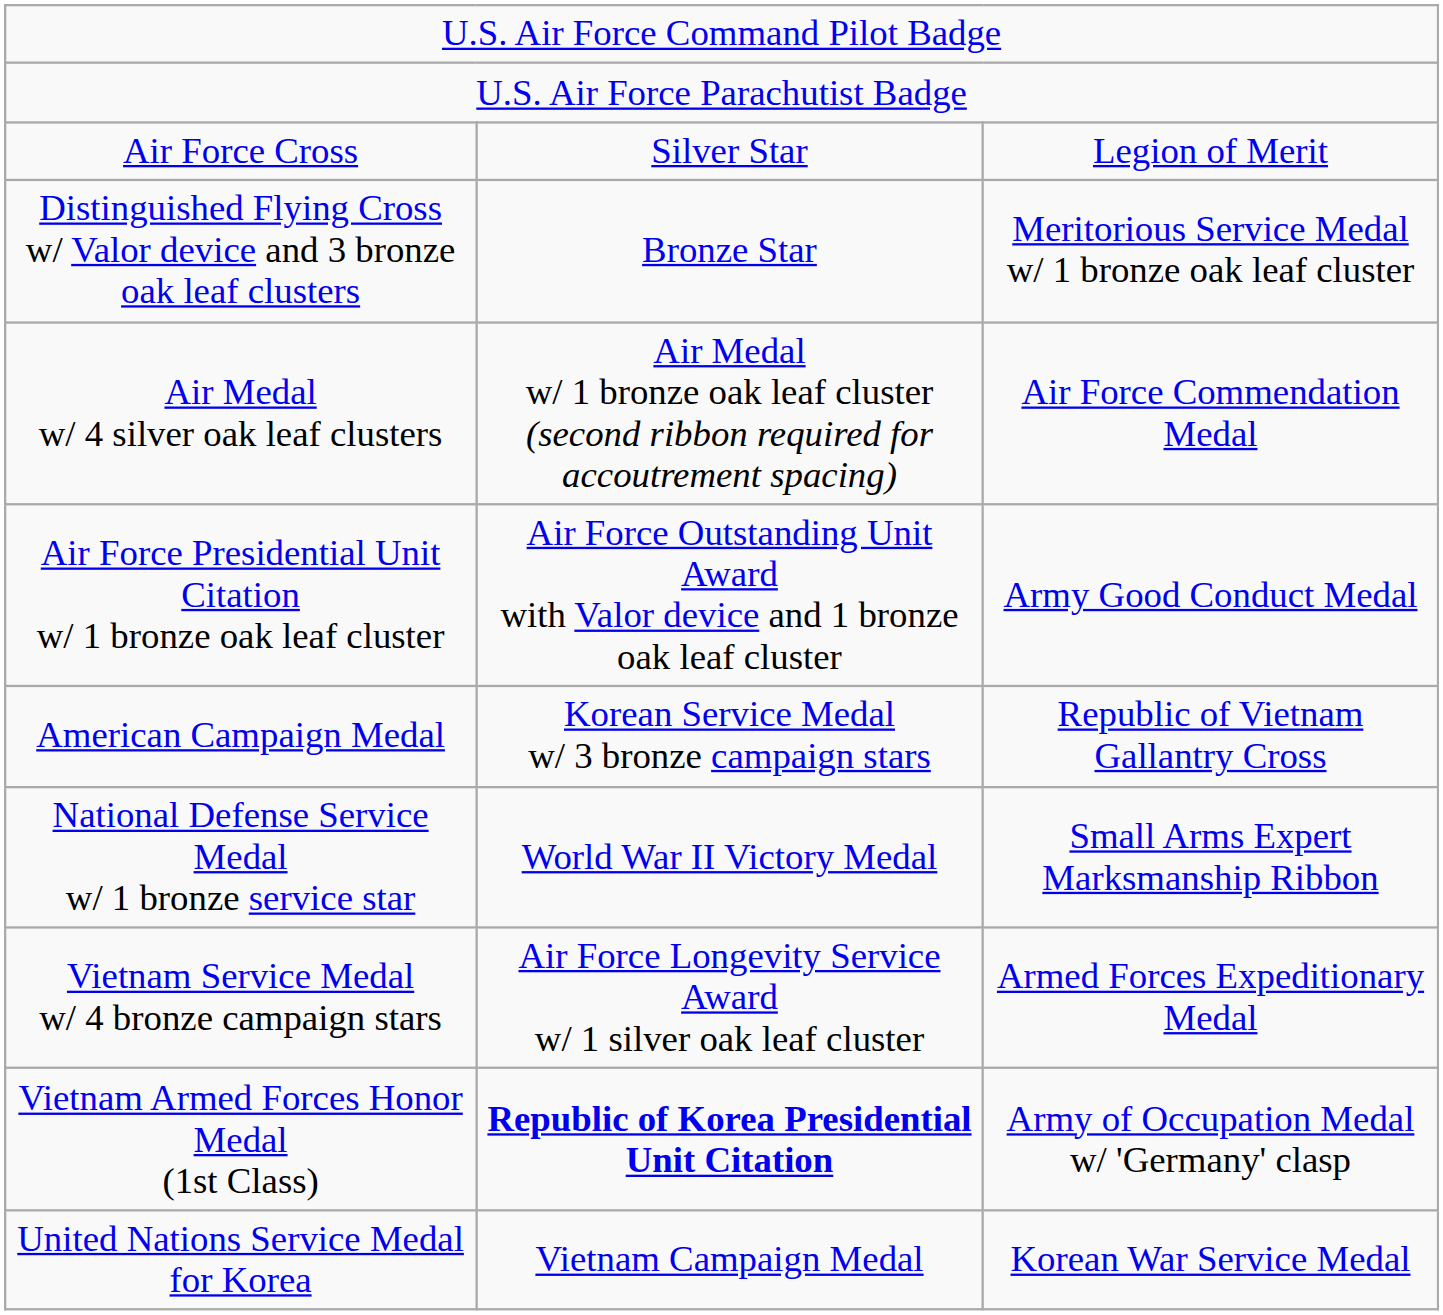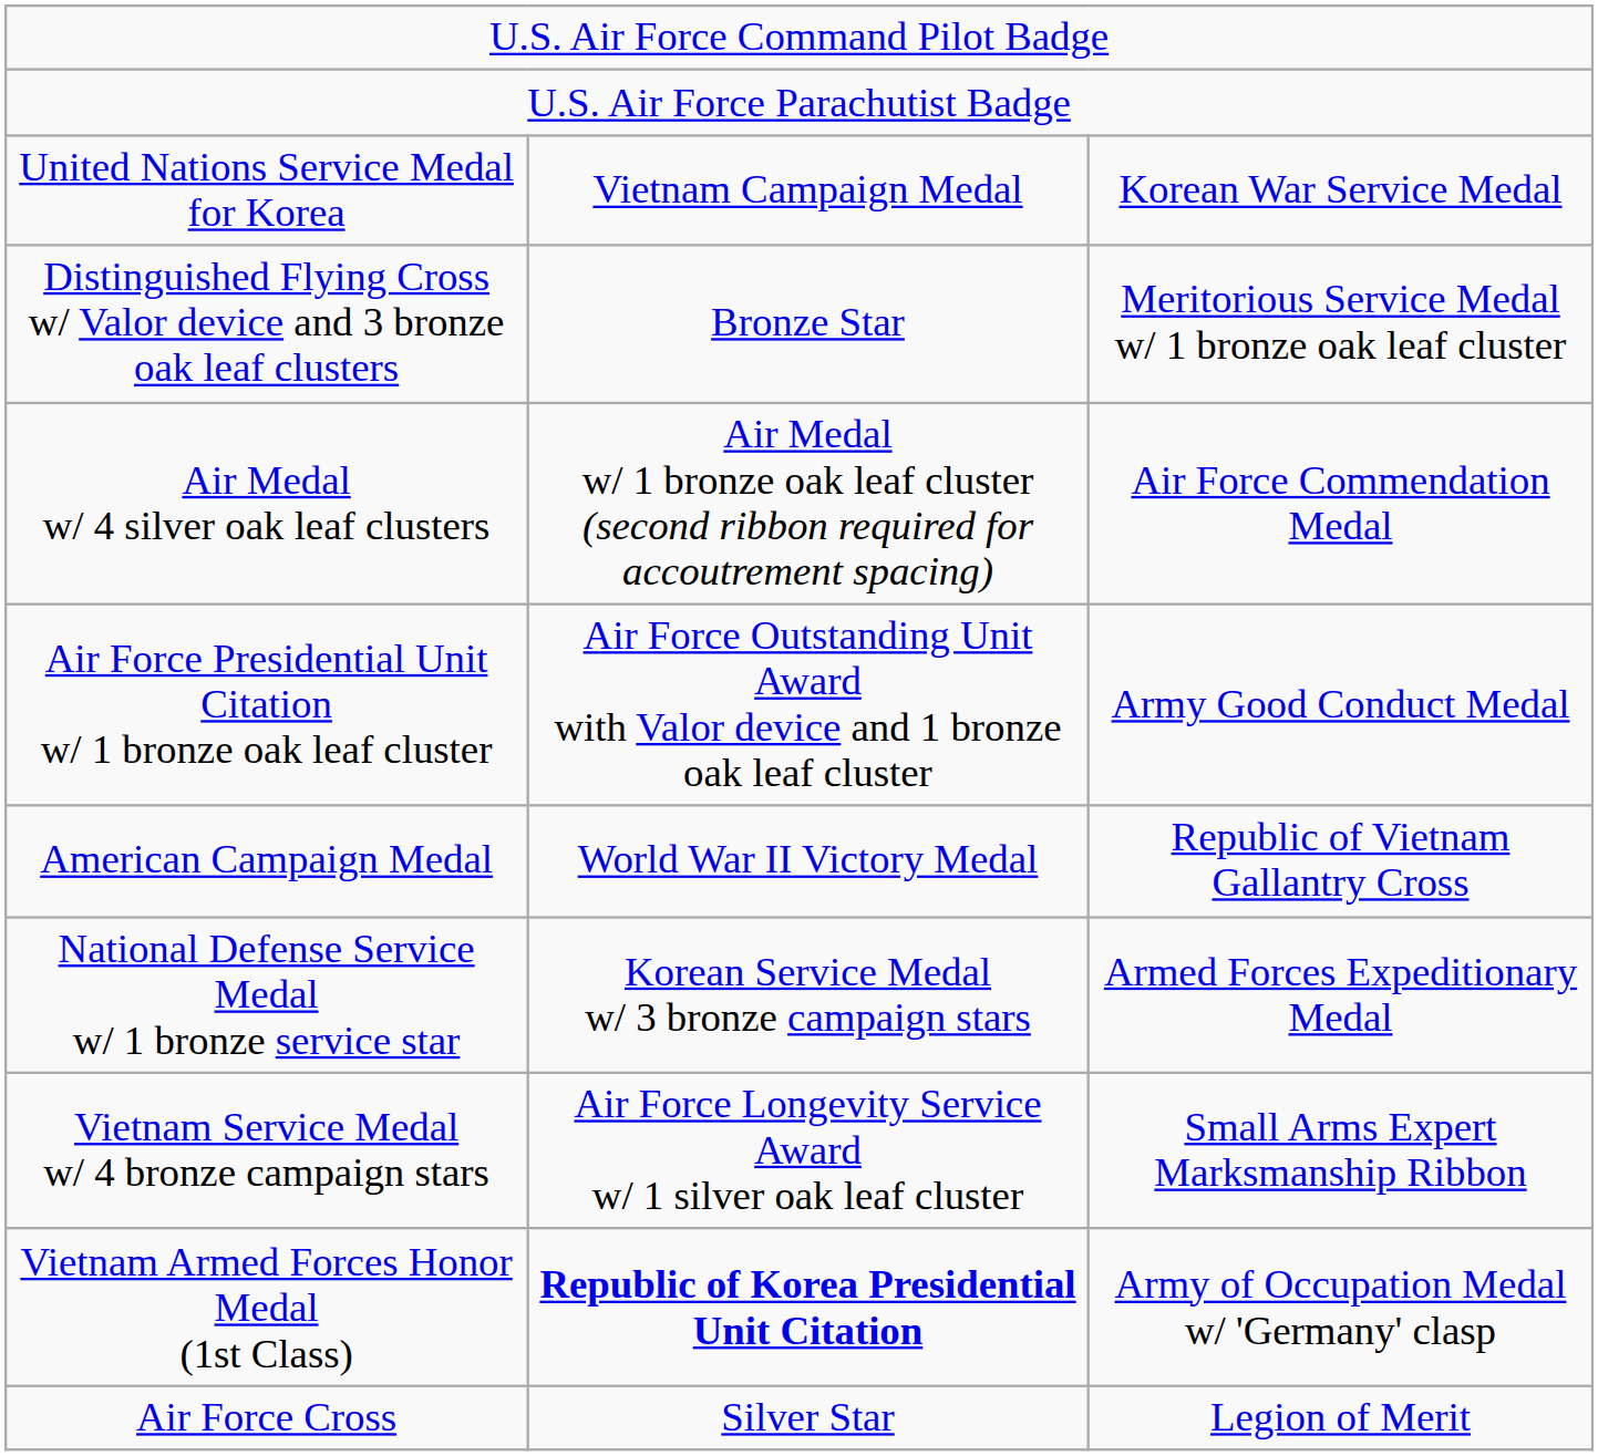rows swapped: Air Force Cross <-> United Nations Service Medal for Korea
American Campaign Medal | column 2: Korean Service Medal w/ 3 bronze campaign stars -> World War II Victory Medal
National Defense Service Medal w/ 1 bronze service star | column 2: World War II Victory Medal -> Korean Service Medal w/ 3 bronze campaign stars
National Defense Service Medal w/ 1 bronze service star | column 3: Small Arms Expert Marksmanship Ribbon -> Armed Forces Expeditionary Medal
Vietnam Service Medal w/ 4 bronze campaign stars | column 3: Armed Forces Expeditionary Medal -> Small Arms Expert Marksmanship Ribbon
